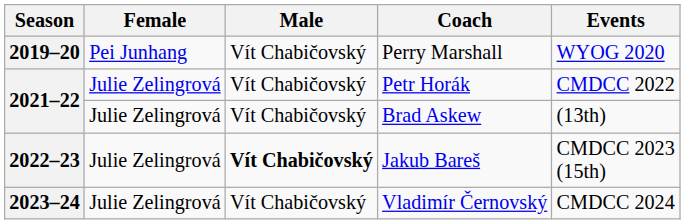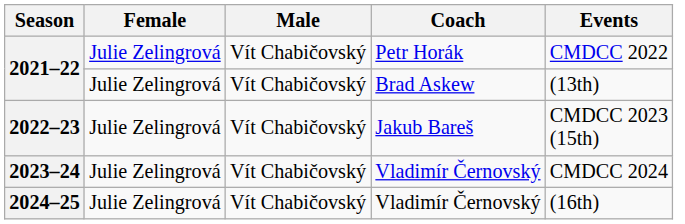- row: 2019–20 | Pei Junhang | Vít Chabičovský | Perry Marshall | WYOG 2020
2022–23 | Male: bold -> normal
+ row: 2024–25 | Julie Zelingrová | Vít Chabičovský | Vladimír Černovský | (16th)
